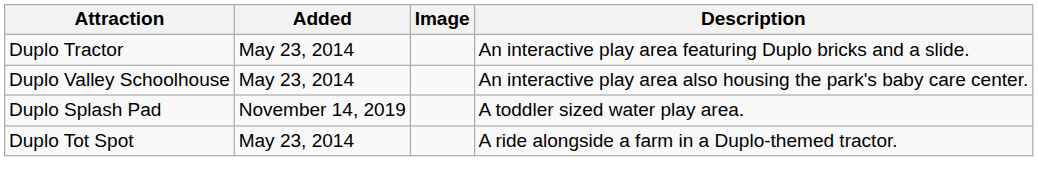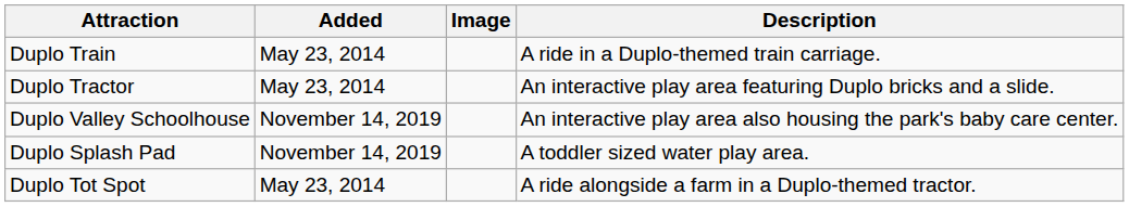+ row: Duplo Train | May 23, 2014 | A ride in a Duplo-themed train carriage.
Duplo Valley Schoolhouse | Added: May 23, 2014 -> November 14, 2019
